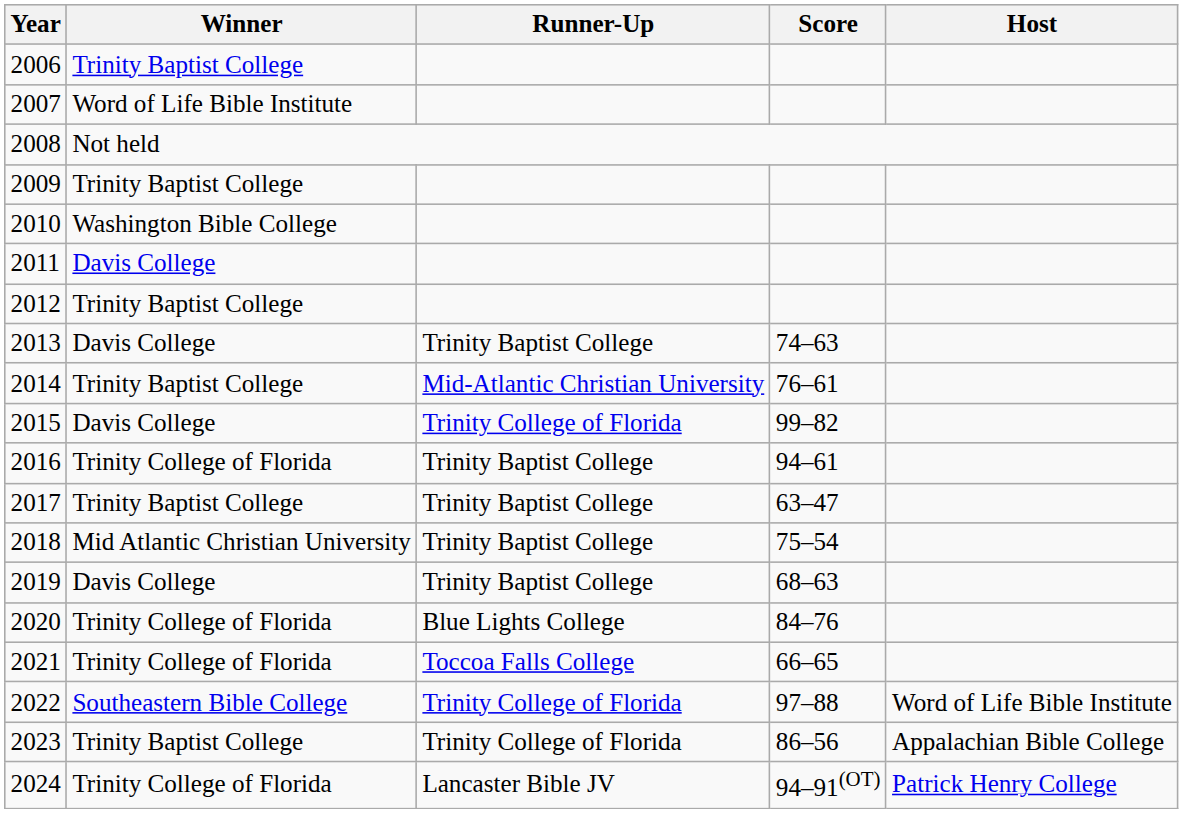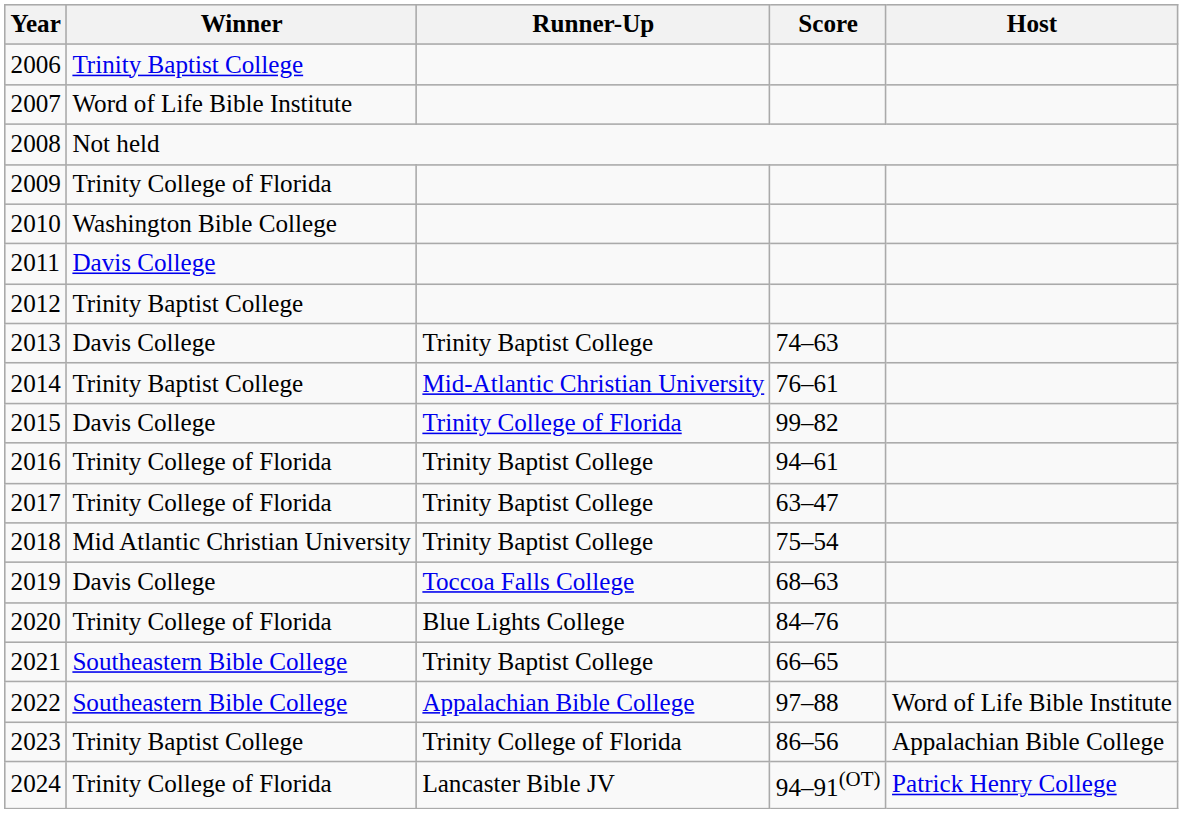2009 | Winner: Trinity Baptist College -> Trinity College of Florida
2017 | Winner: Trinity Baptist College -> Trinity College of Florida
2019 | Runner-Up: Trinity Baptist College -> Toccoa Falls College
2021 | Winner: Trinity College of Florida -> Southeastern Bible College
2021 | Runner-Up: Toccoa Falls College -> Trinity Baptist College
2022 | Runner-Up: Trinity College of Florida -> Appalachian Bible College
